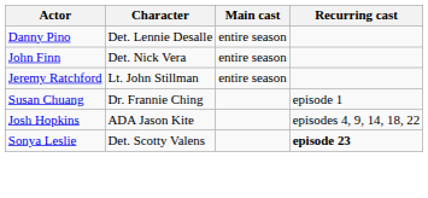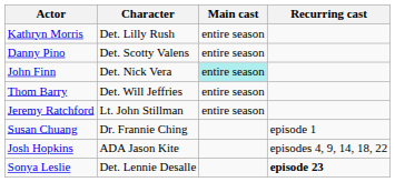+ row: Kathryn Morris | Det. Lilly Rush | entire season
Danny Pino | Character: Det. Lennie Desalle -> Det. Scotty Valens
John Finn | Main cast: no background -> paleturquoise background
+ row: Thom Barry | Det. Will Jeffries | entire season
Sonya Leslie | Character: Det. Scotty Valens -> Det. Lennie Desalle
